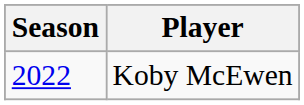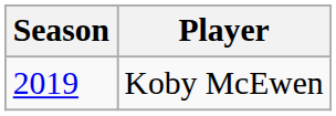Koby McEwen | Season: 2022 -> 2019
